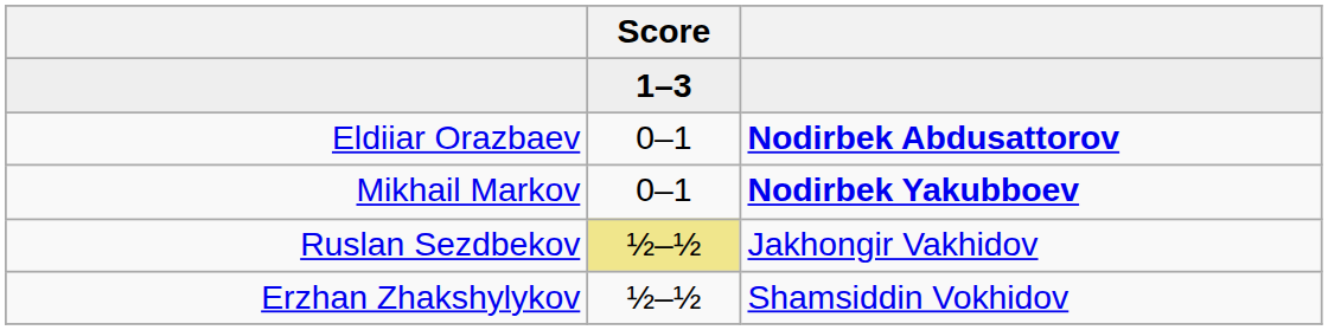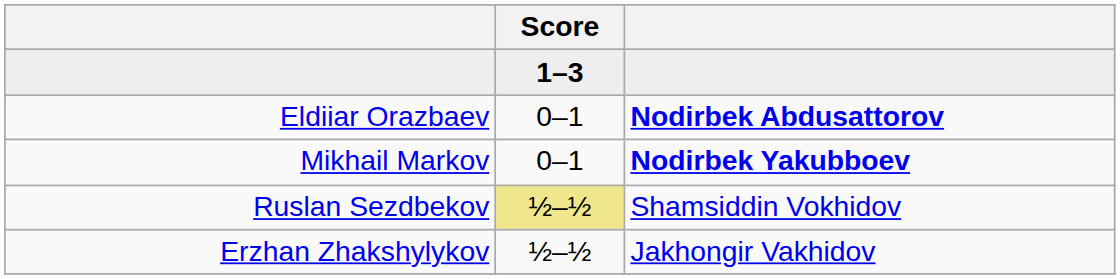Ruslan Sezdbekov | column 3: Jakhongir Vakhidov -> Shamsiddin Vokhidov
Erzhan Zhakshylykov | column 3: Shamsiddin Vokhidov -> Jakhongir Vakhidov
